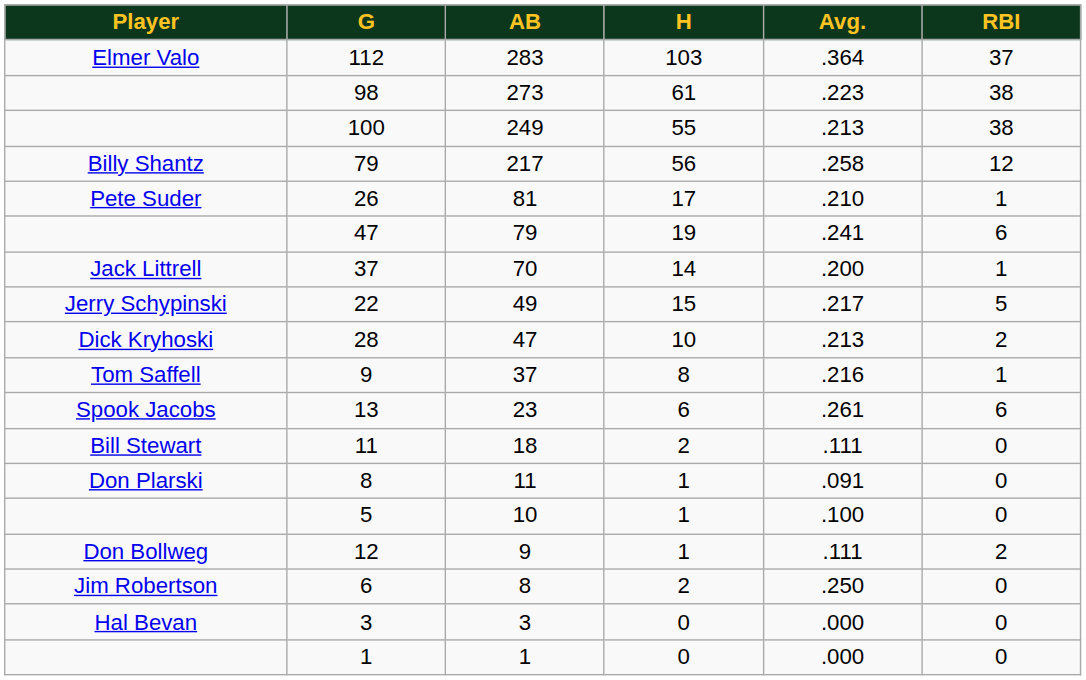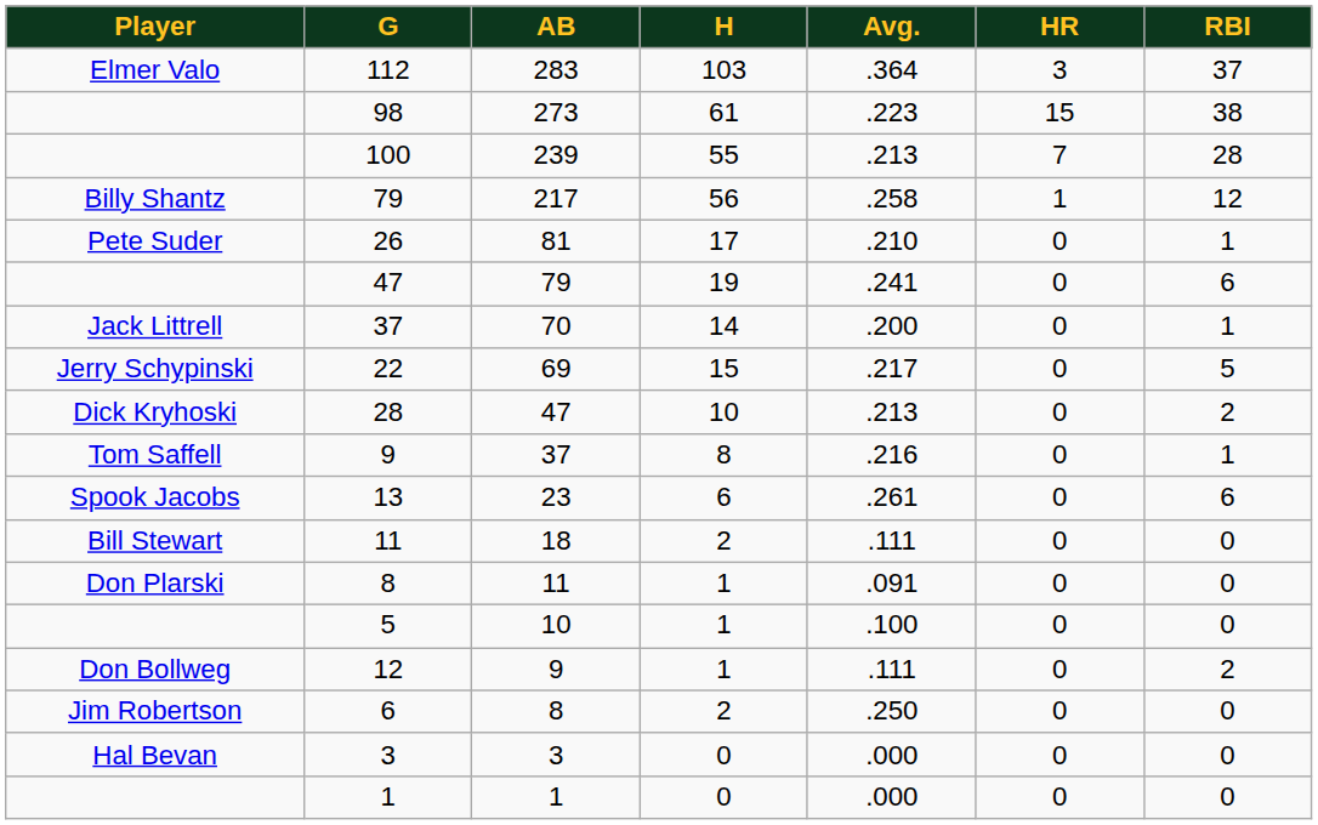+ column: HR | 3 | 15 | 7 | 1 | 0 | 0 | 0 | 0 | 0 | 0 | 0 | 0 | 0 | 0 | 0 | 0 | 0 | 0
100 | AB: 249 -> 239
100 | RBI: 38 -> 28
22 | AB: 49 -> 69
